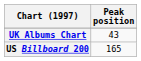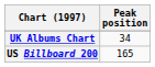UK Albums Chart | Peak position: 43 -> 34
